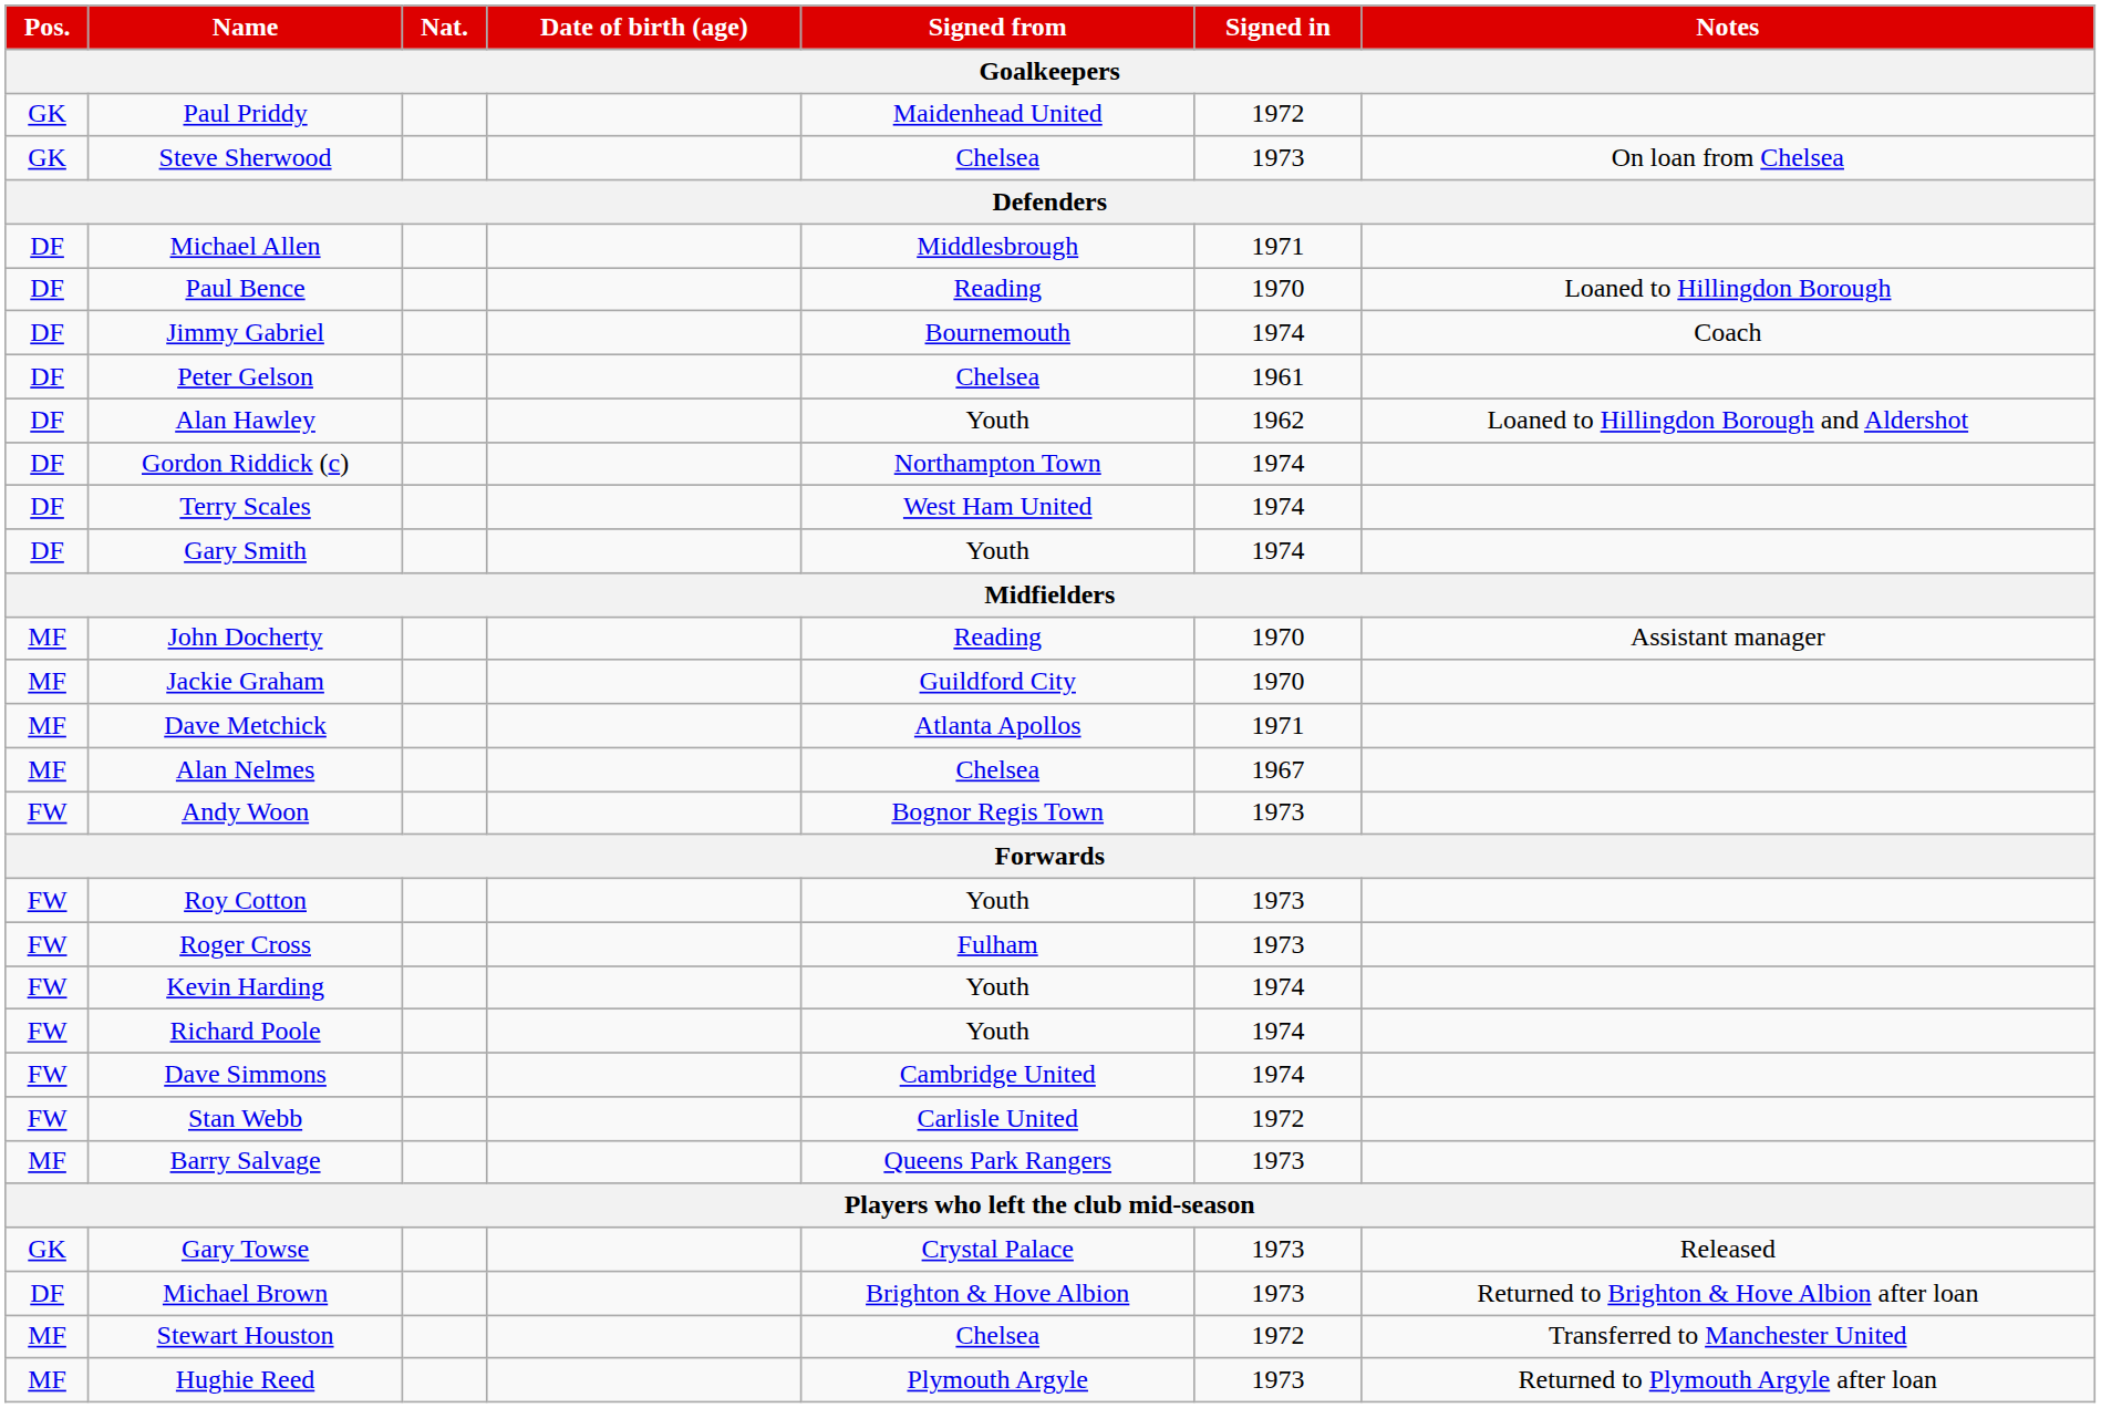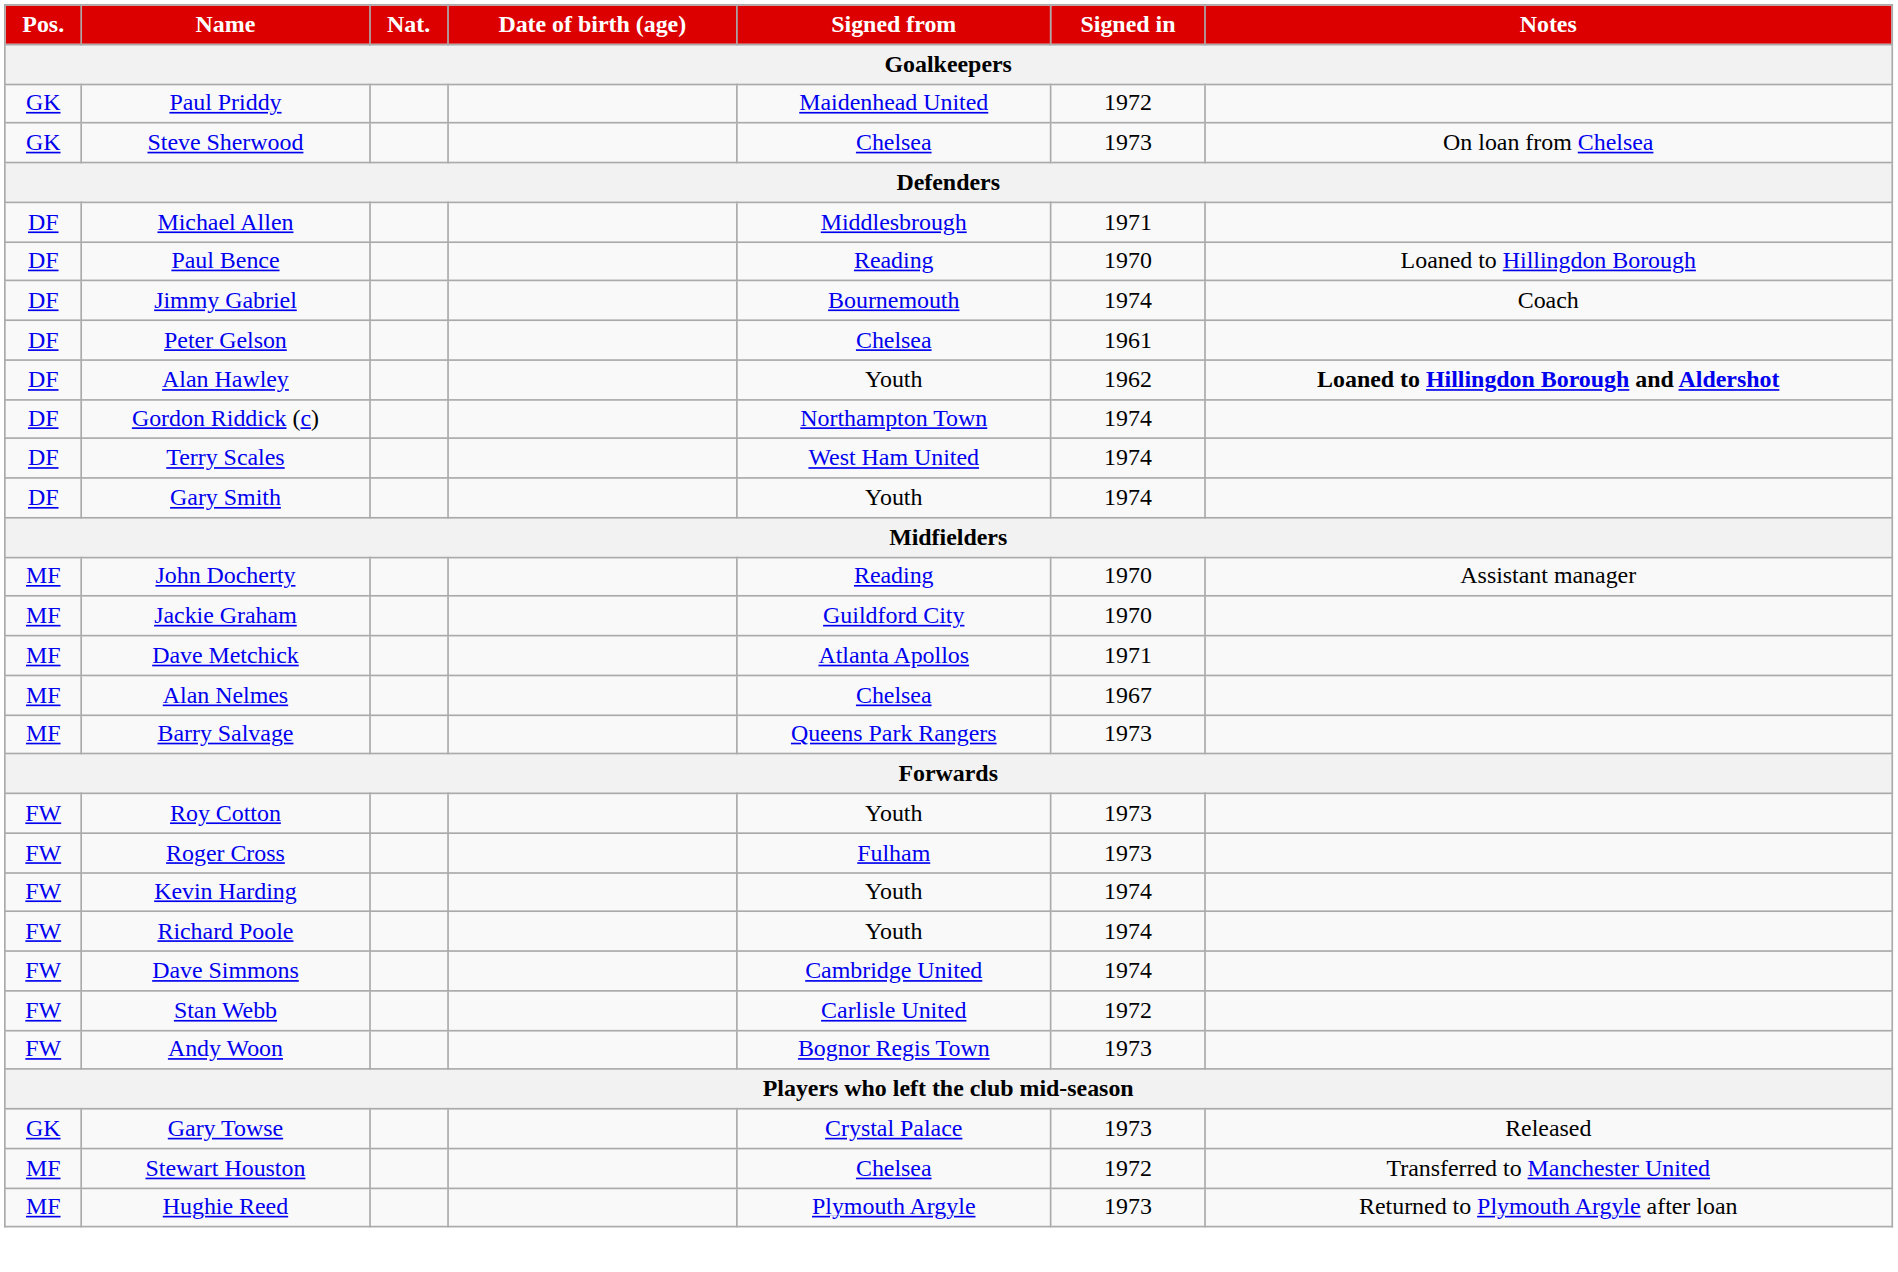Alan Hawley | Notes: normal -> bold
rows swapped: Barry Salvage <-> Andy Woon
- row: DF | Michael Brown | Brighton & Hove Albion | 1973 | Returned to Brighton & Hove Albion after loan
